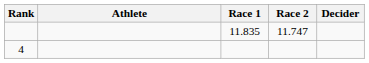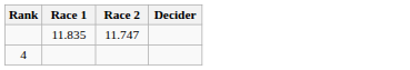- column: Athlete
